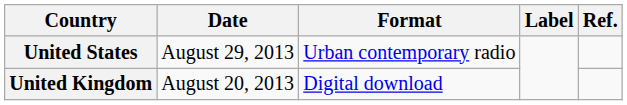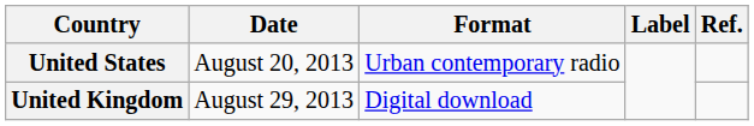United States | Date: August 29, 2013 -> August 20, 2013
United Kingdom | Date: August 20, 2013 -> August 29, 2013
